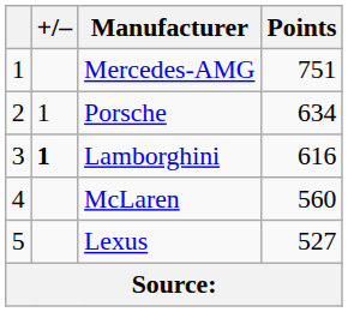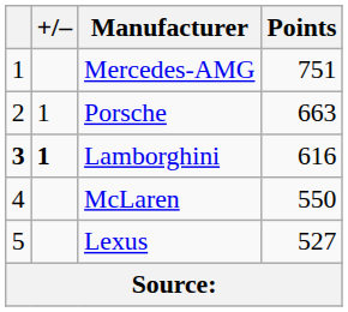Porsche | Points: 634 -> 663
Lamborghini | column 1: normal -> bold
McLaren | Points: 560 -> 550
